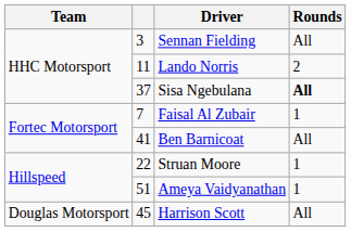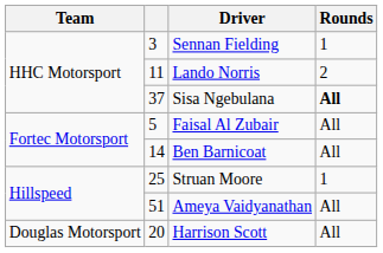Sennan Fielding | Rounds: All -> 1
Faisal Al Zubair | column 2: 7 -> 5
Faisal Al Zubair | Rounds: 1 -> All
Ben Barnicoat | column 2: 41 -> 14
Struan Moore | column 2: 22 -> 25
Ameya Vaidyanathan | Rounds: 1 -> All
Harrison Scott | column 2: 45 -> 20
